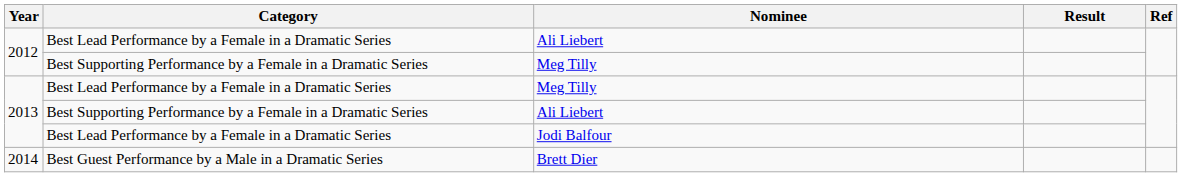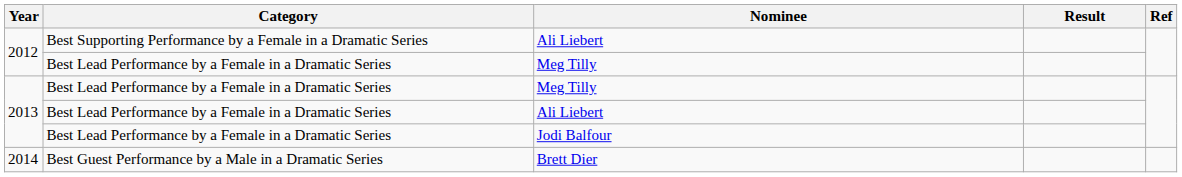2012 / Ali Liebert | Category: Best Lead Performance by a Female in a Dramatic Series -> Best Supporting Performance by a Female in a Dramatic Series
2012 / Meg Tilly | Category: Best Supporting Performance by a Female in a Dramatic Series -> Best Lead Performance by a Female in a Dramatic Series
2013 / Ali Liebert | Category: Best Supporting Performance by a Female in a Dramatic Series -> Best Lead Performance by a Female in a Dramatic Series
